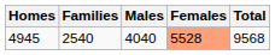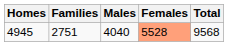4945 | Families: 2540 -> 2751
